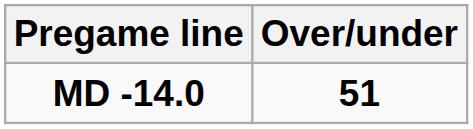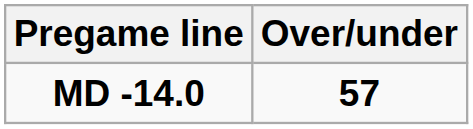MD -14.0 | Over/under: 51 -> 57
